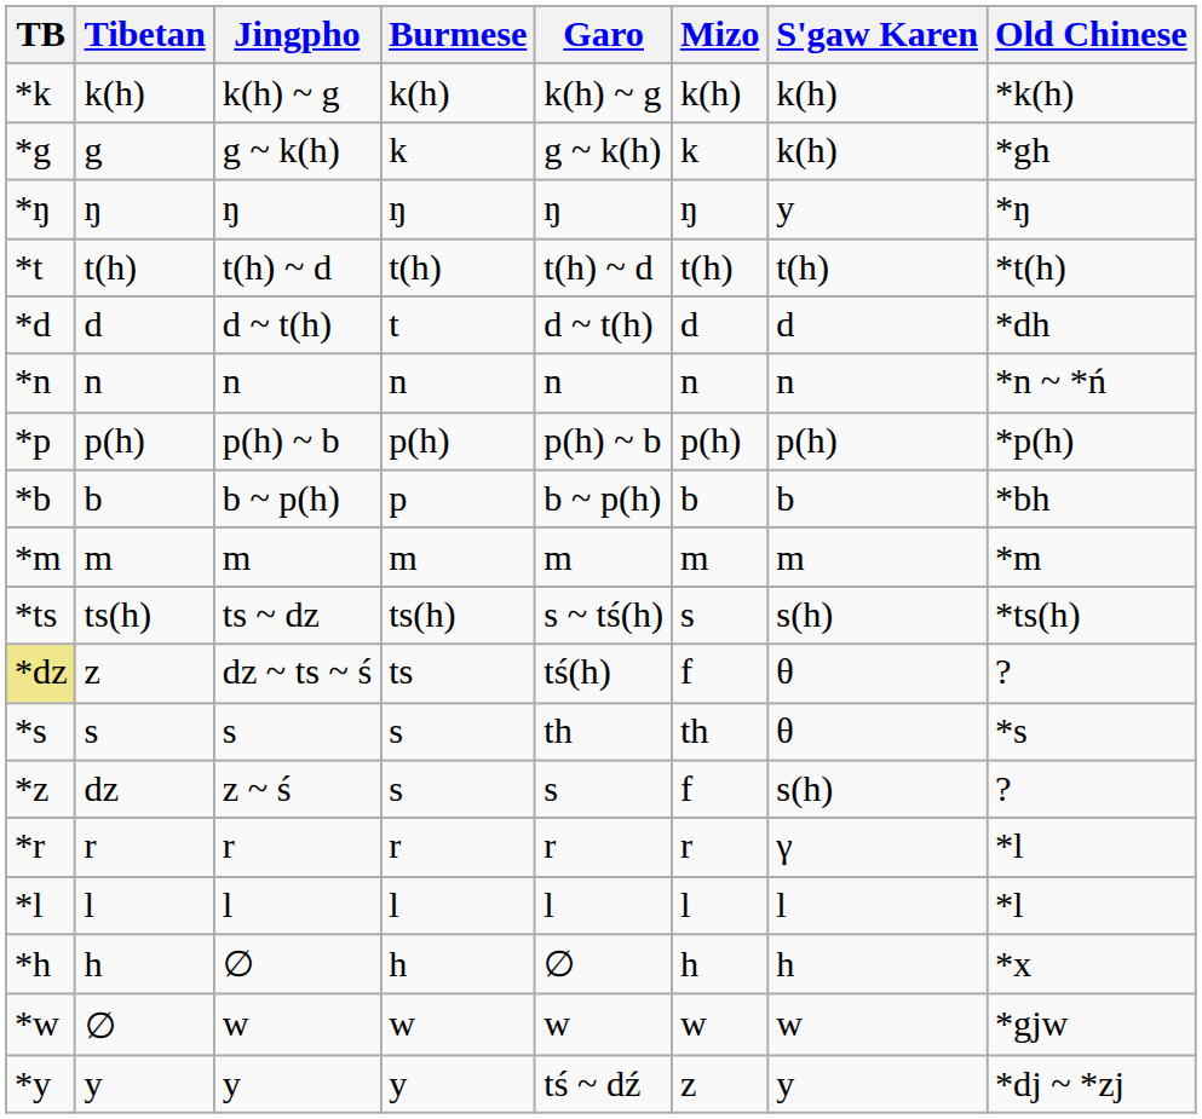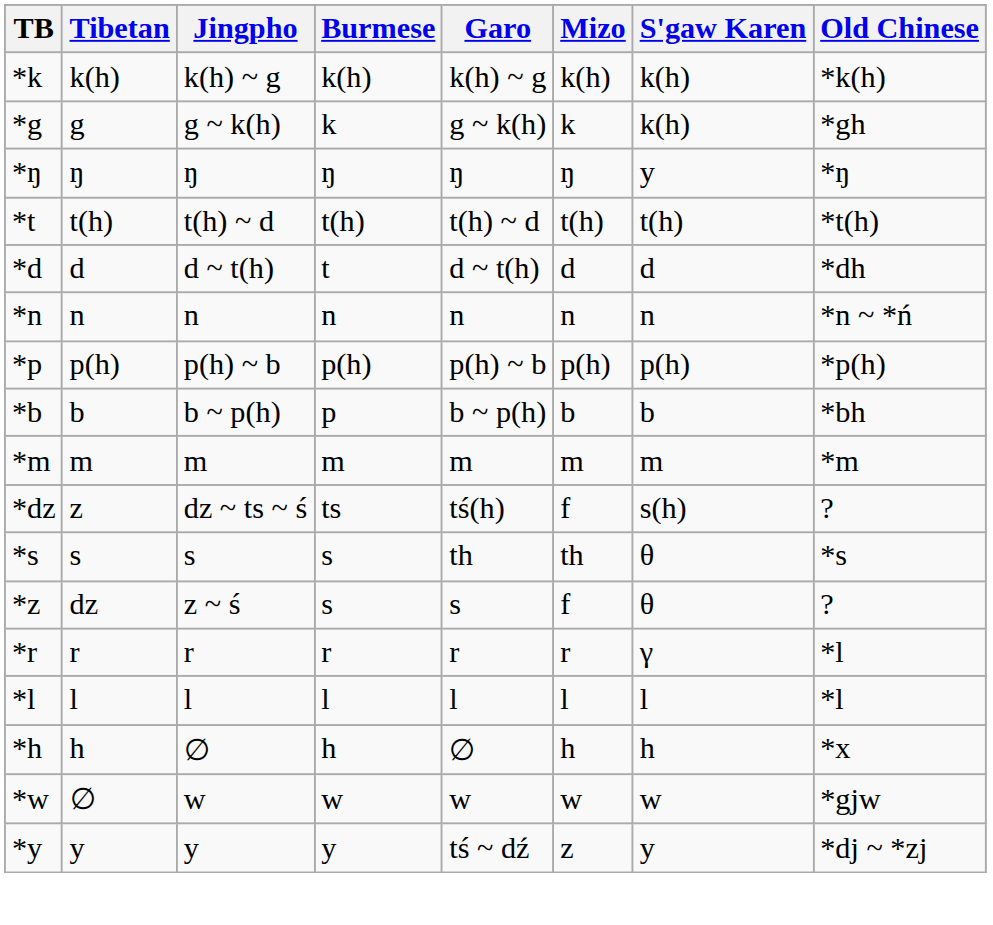- row: *ts | ts(h) | ts ~ dz | ts(h) | s ~ tś(h) | s | s(h) | *ts(h)
dz ~ ts ~ ś | TB: khaki background -> no background
dz ~ ts ~ ś | S'gaw Karen: θ -> s(h)
z ~ ś | S'gaw Karen: s(h) -> θ
